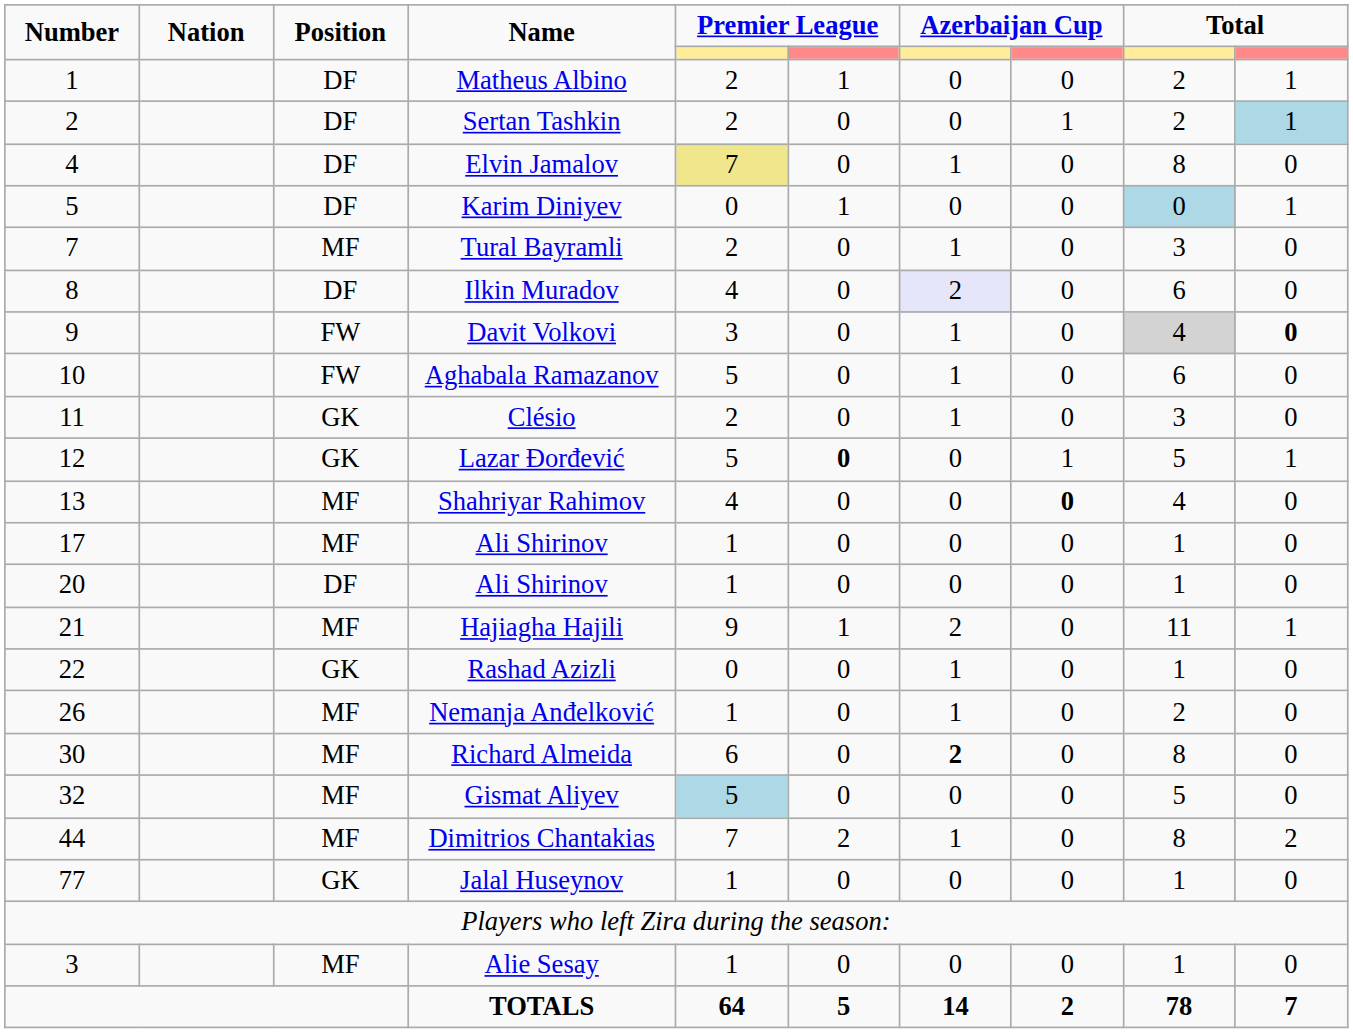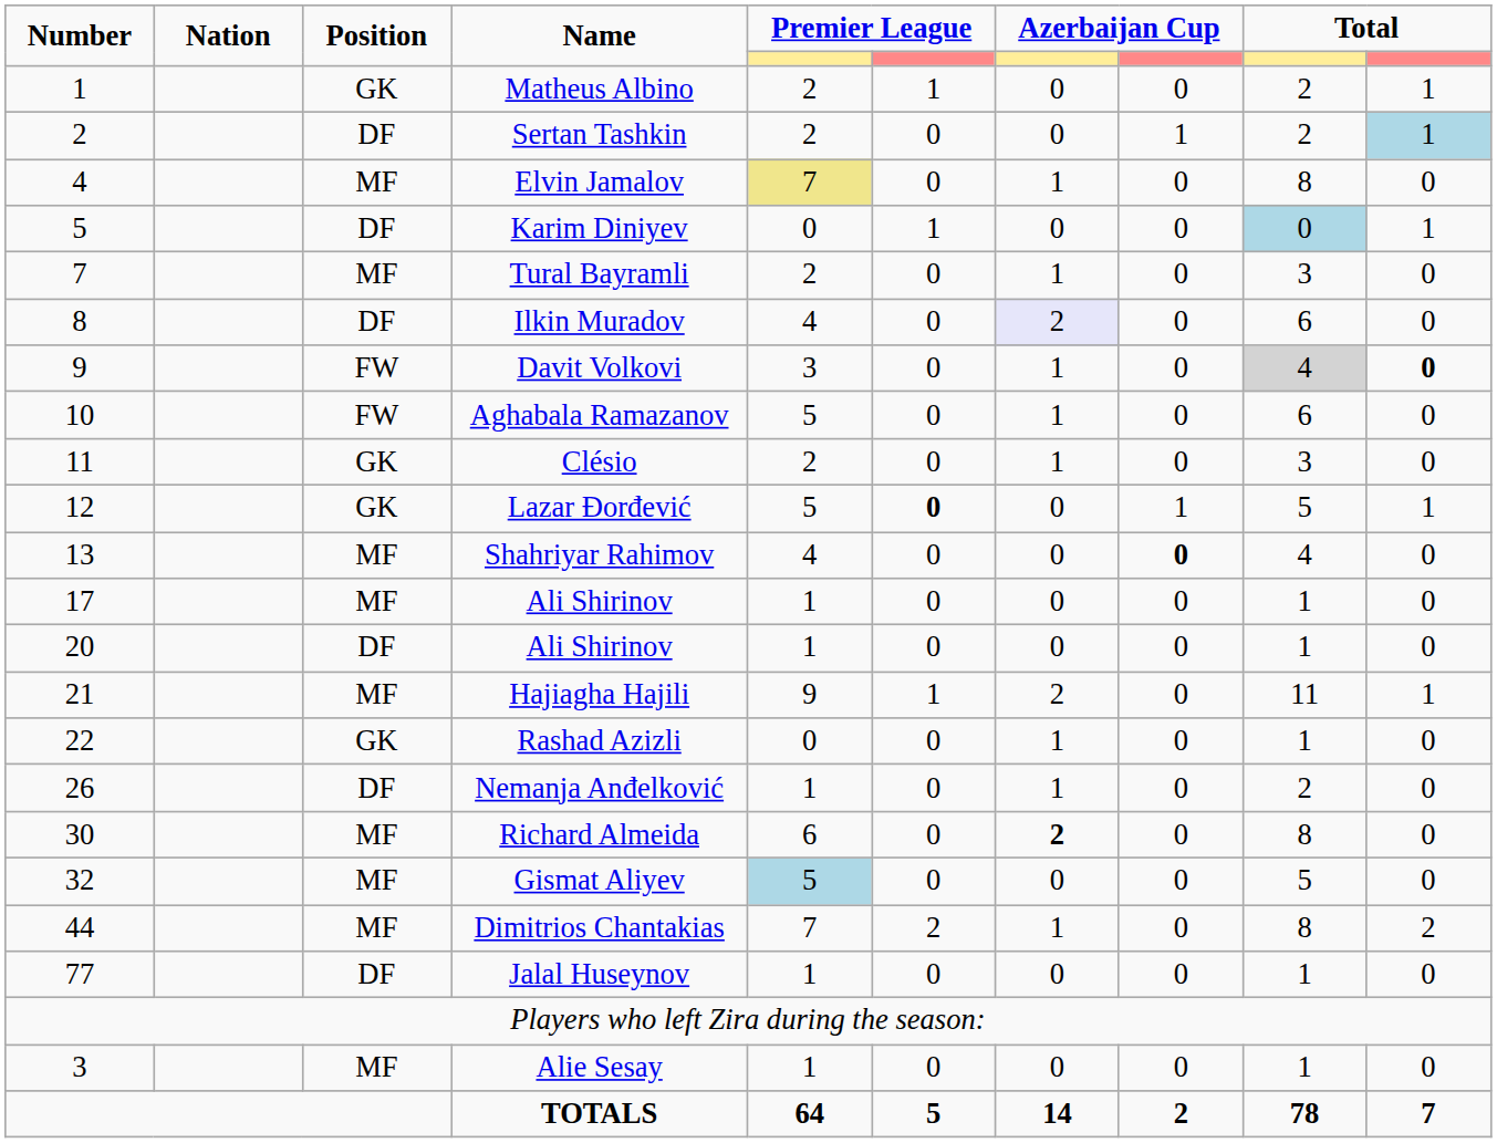Matheus Albino | Position: DF -> GK
Elvin Jamalov | Position: DF -> MF
Nemanja Anđelković | Position: MF -> DF
Jalal Huseynov | Position: GK -> DF
